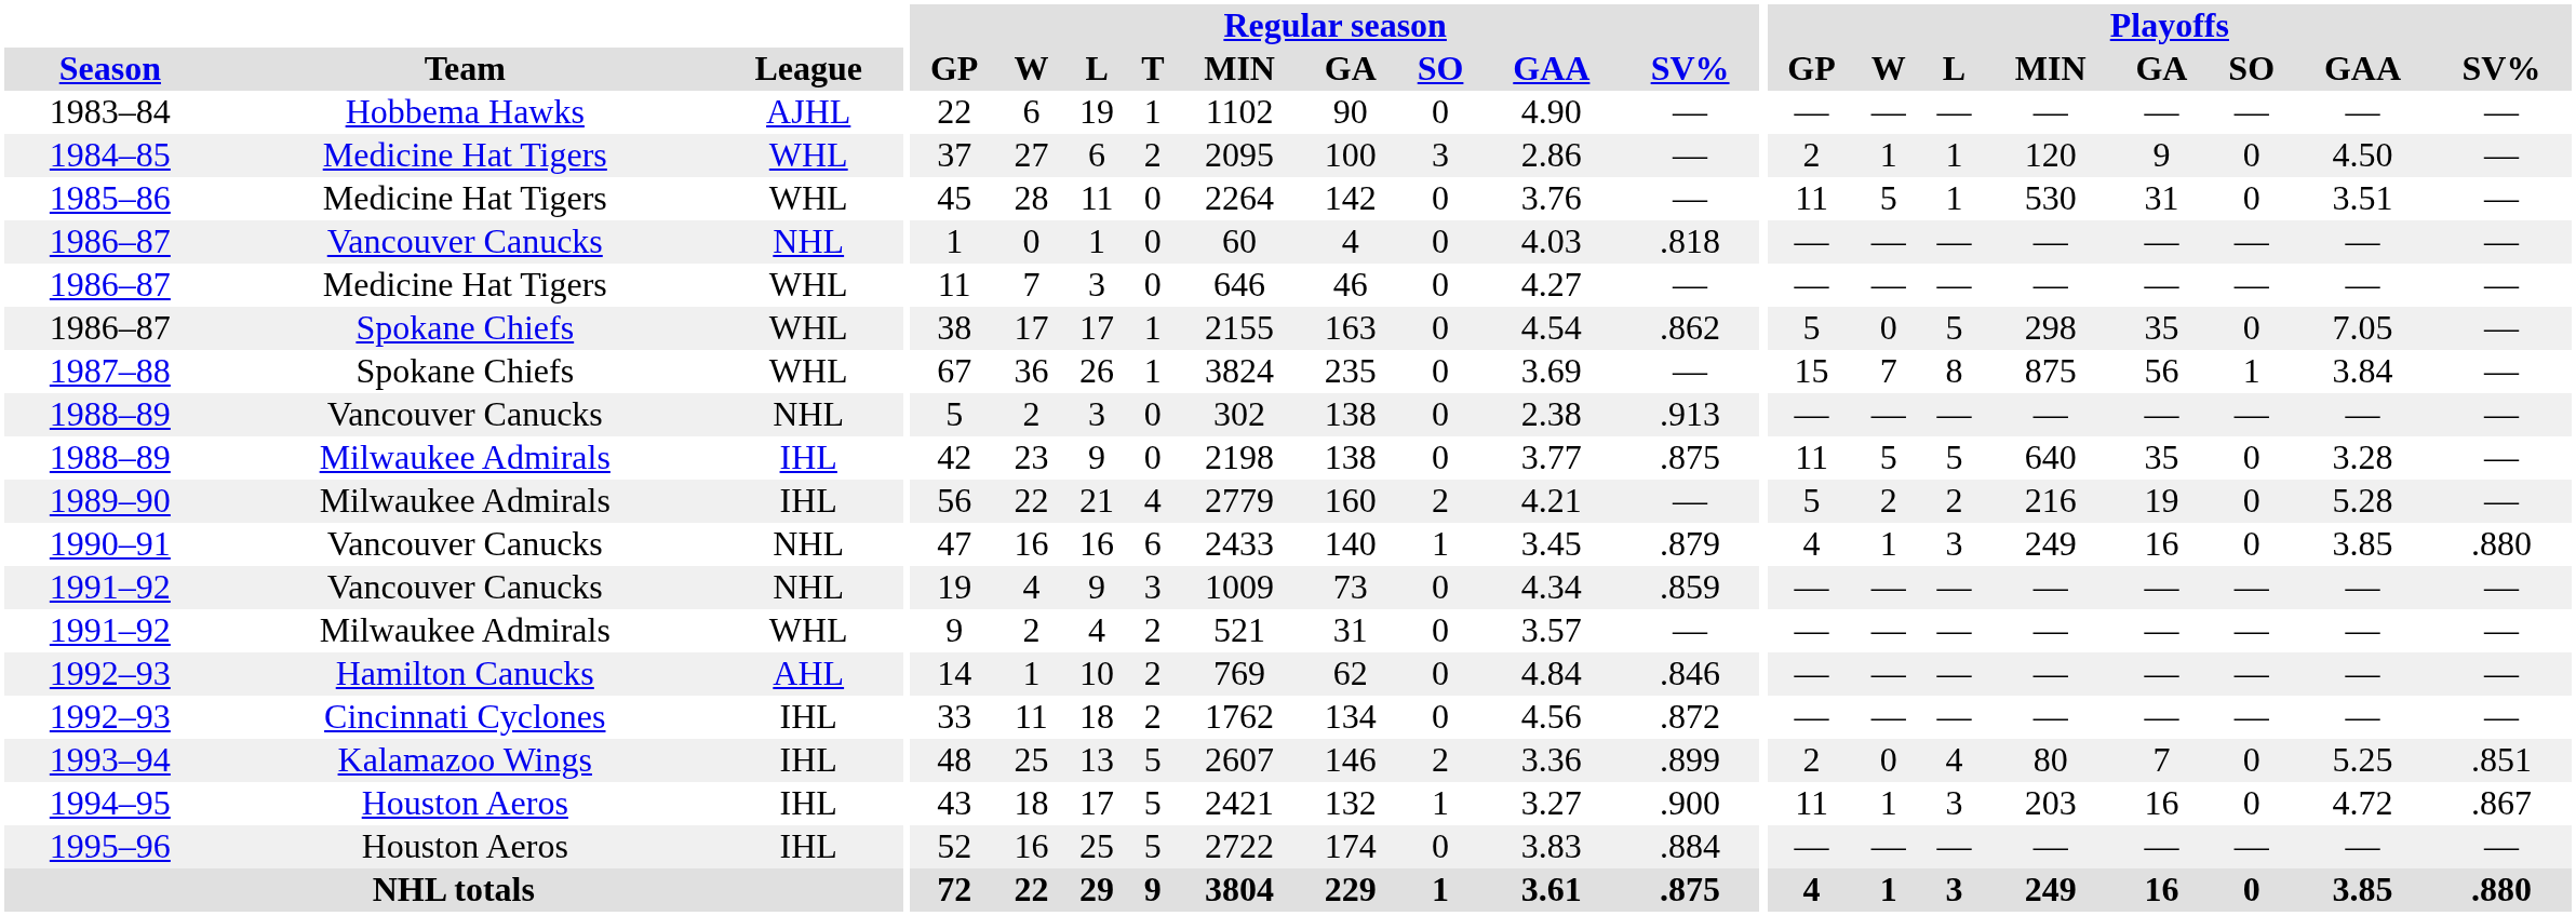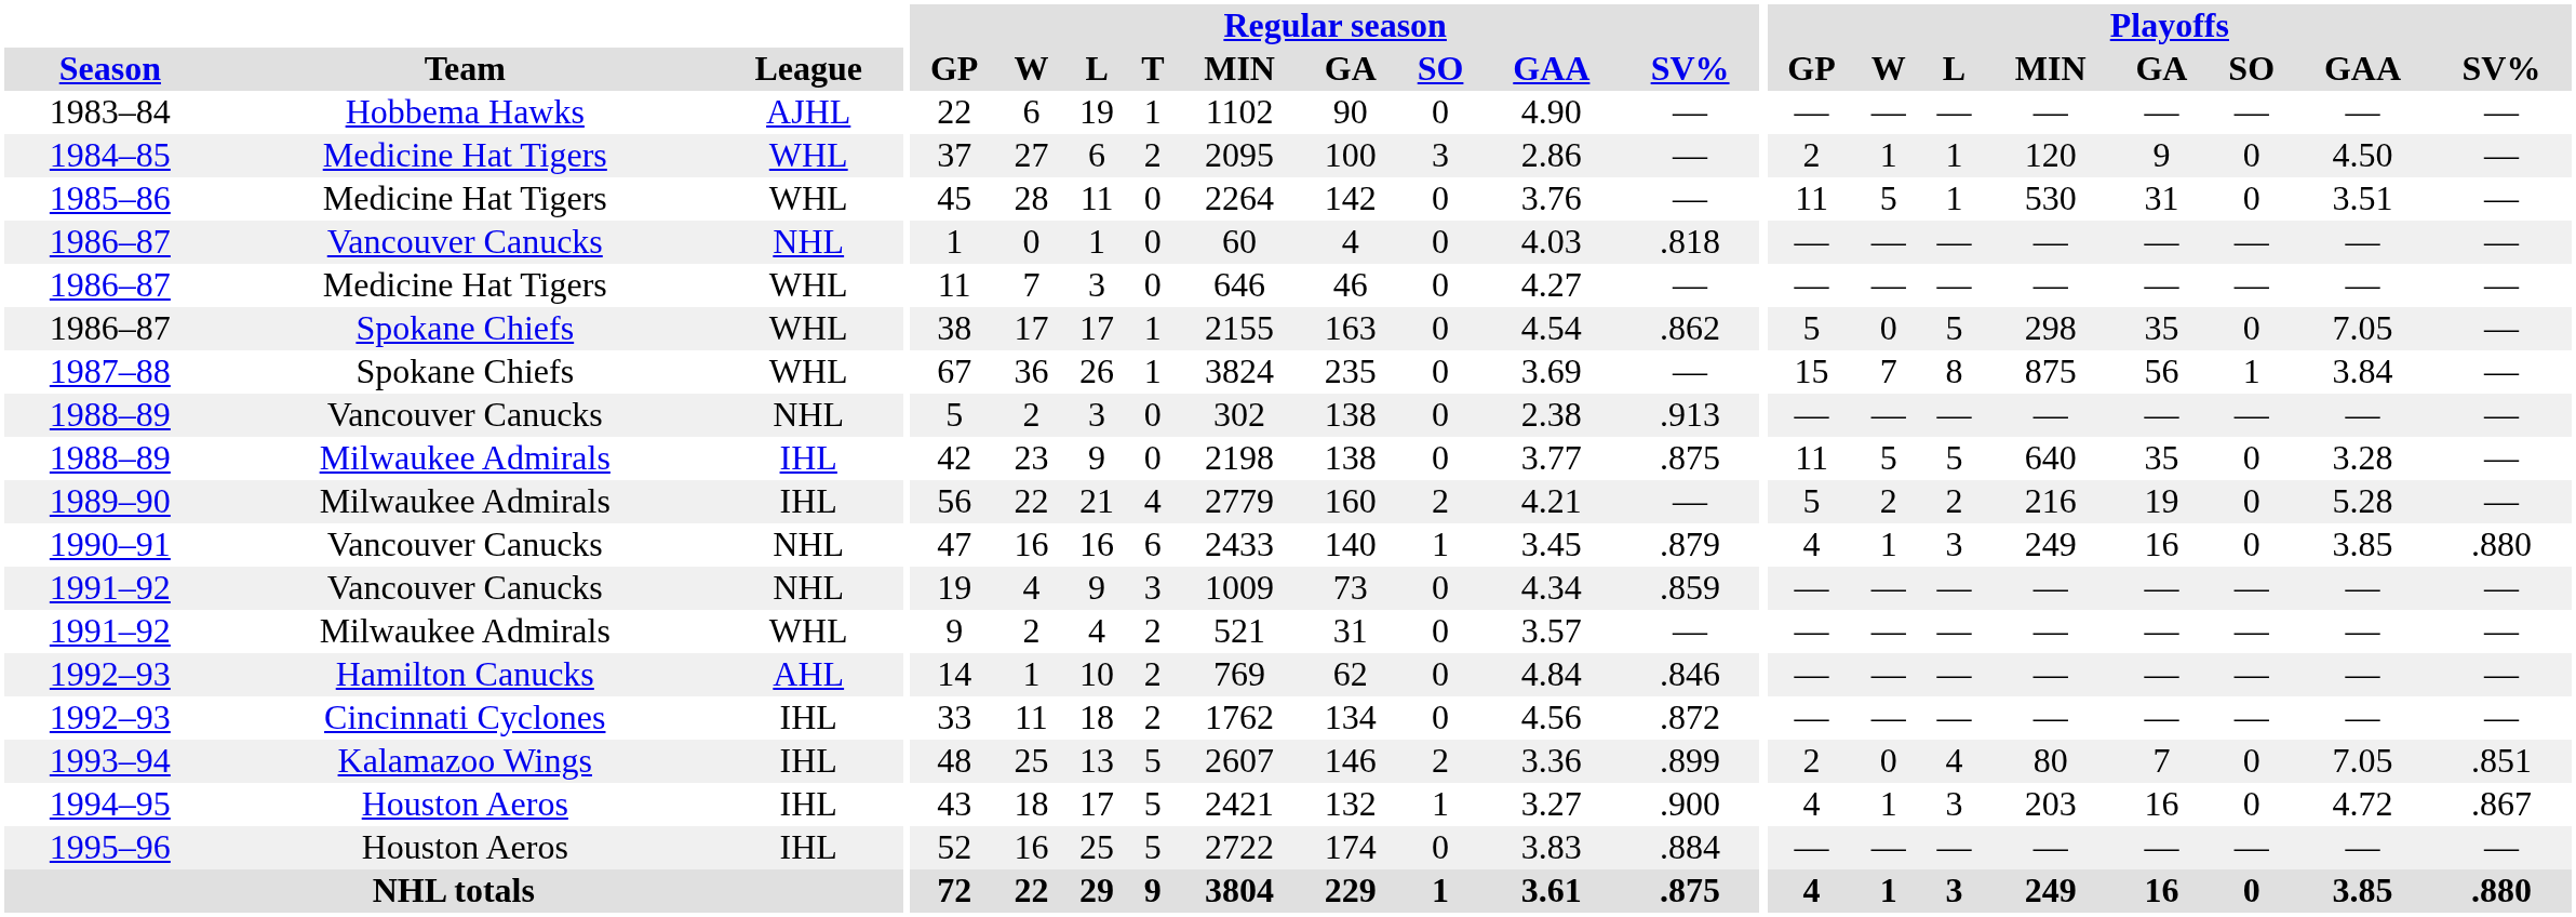1993–94 | Playoffs / GAA: 5.25 -> 7.05
1994–95 | Playoffs / GP: 11 -> 4
